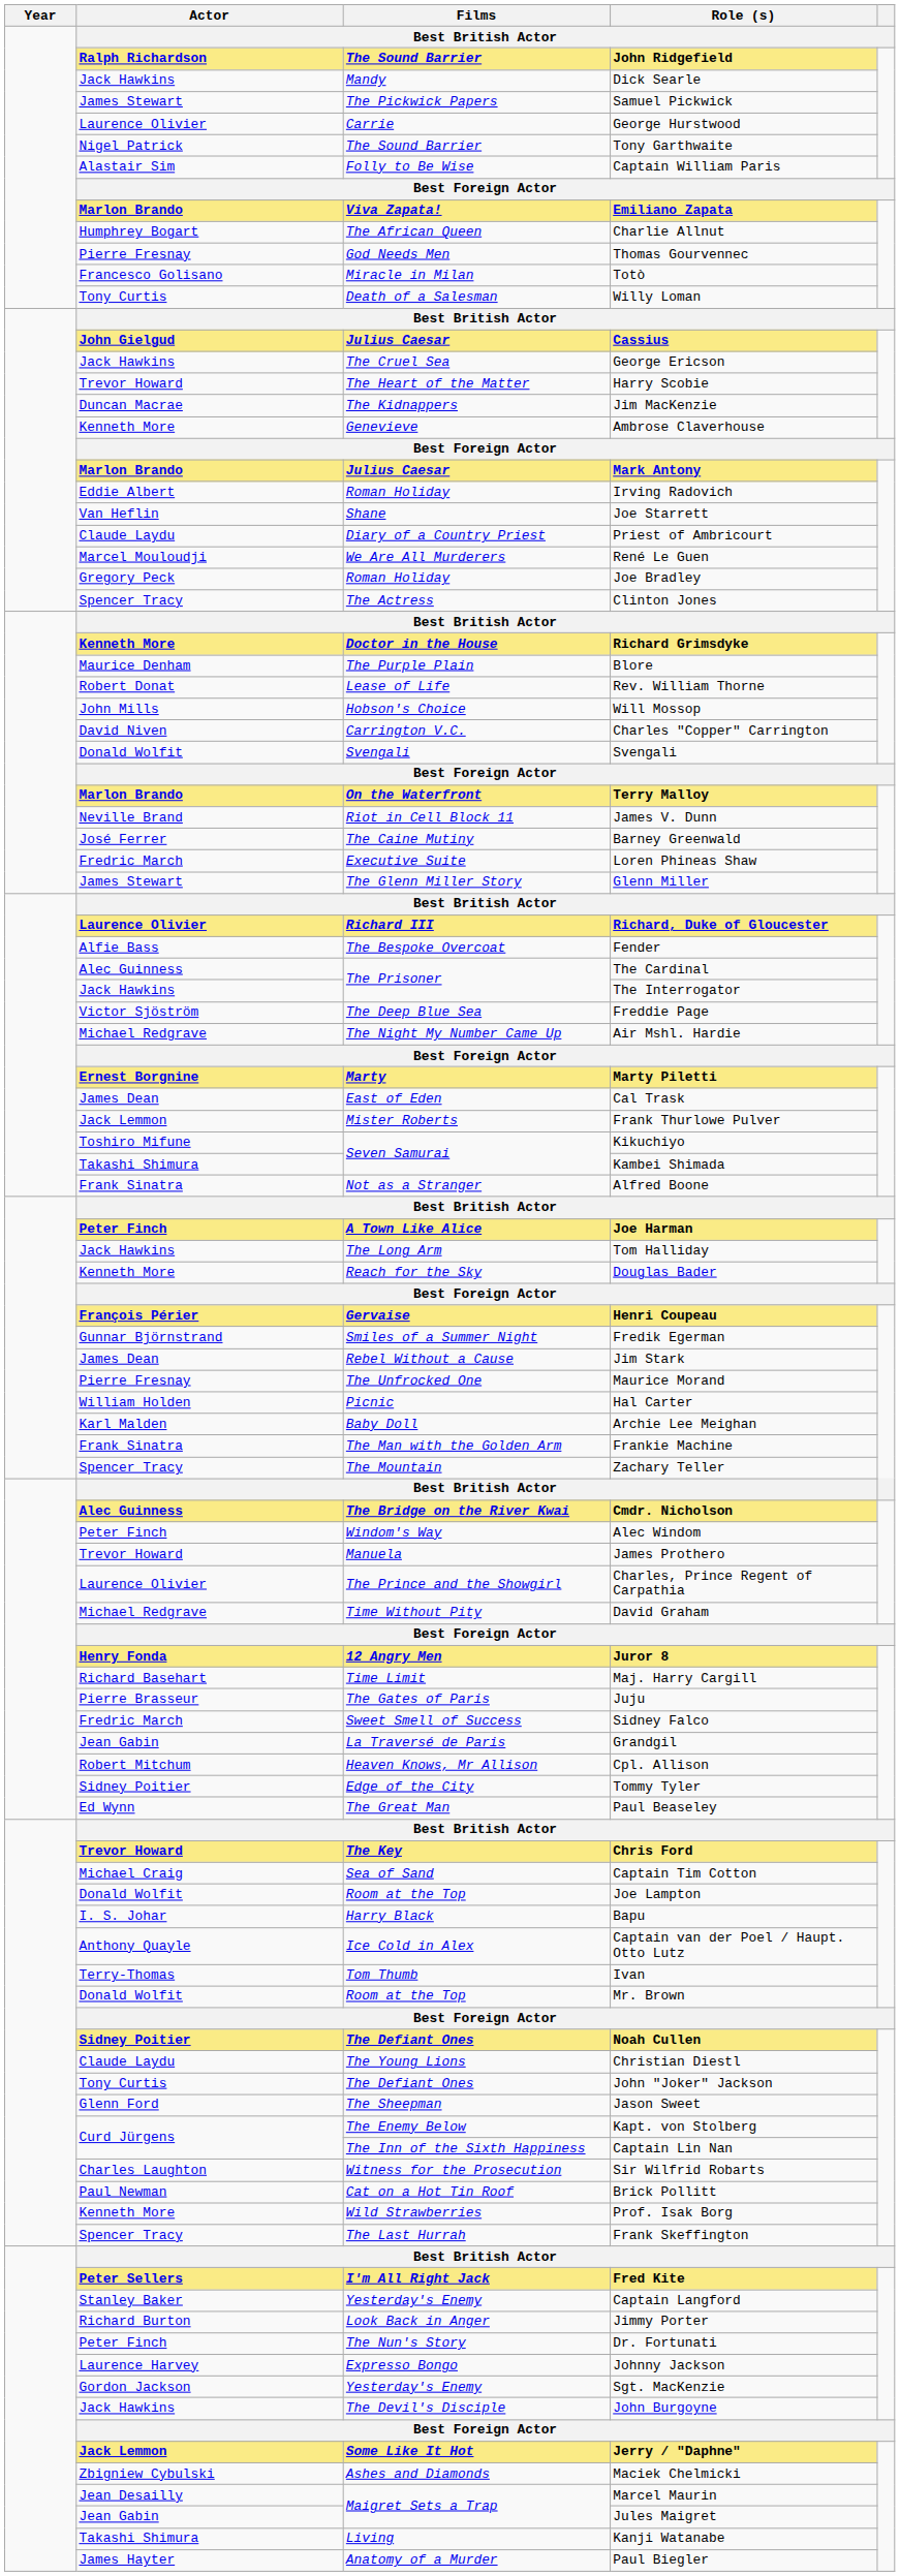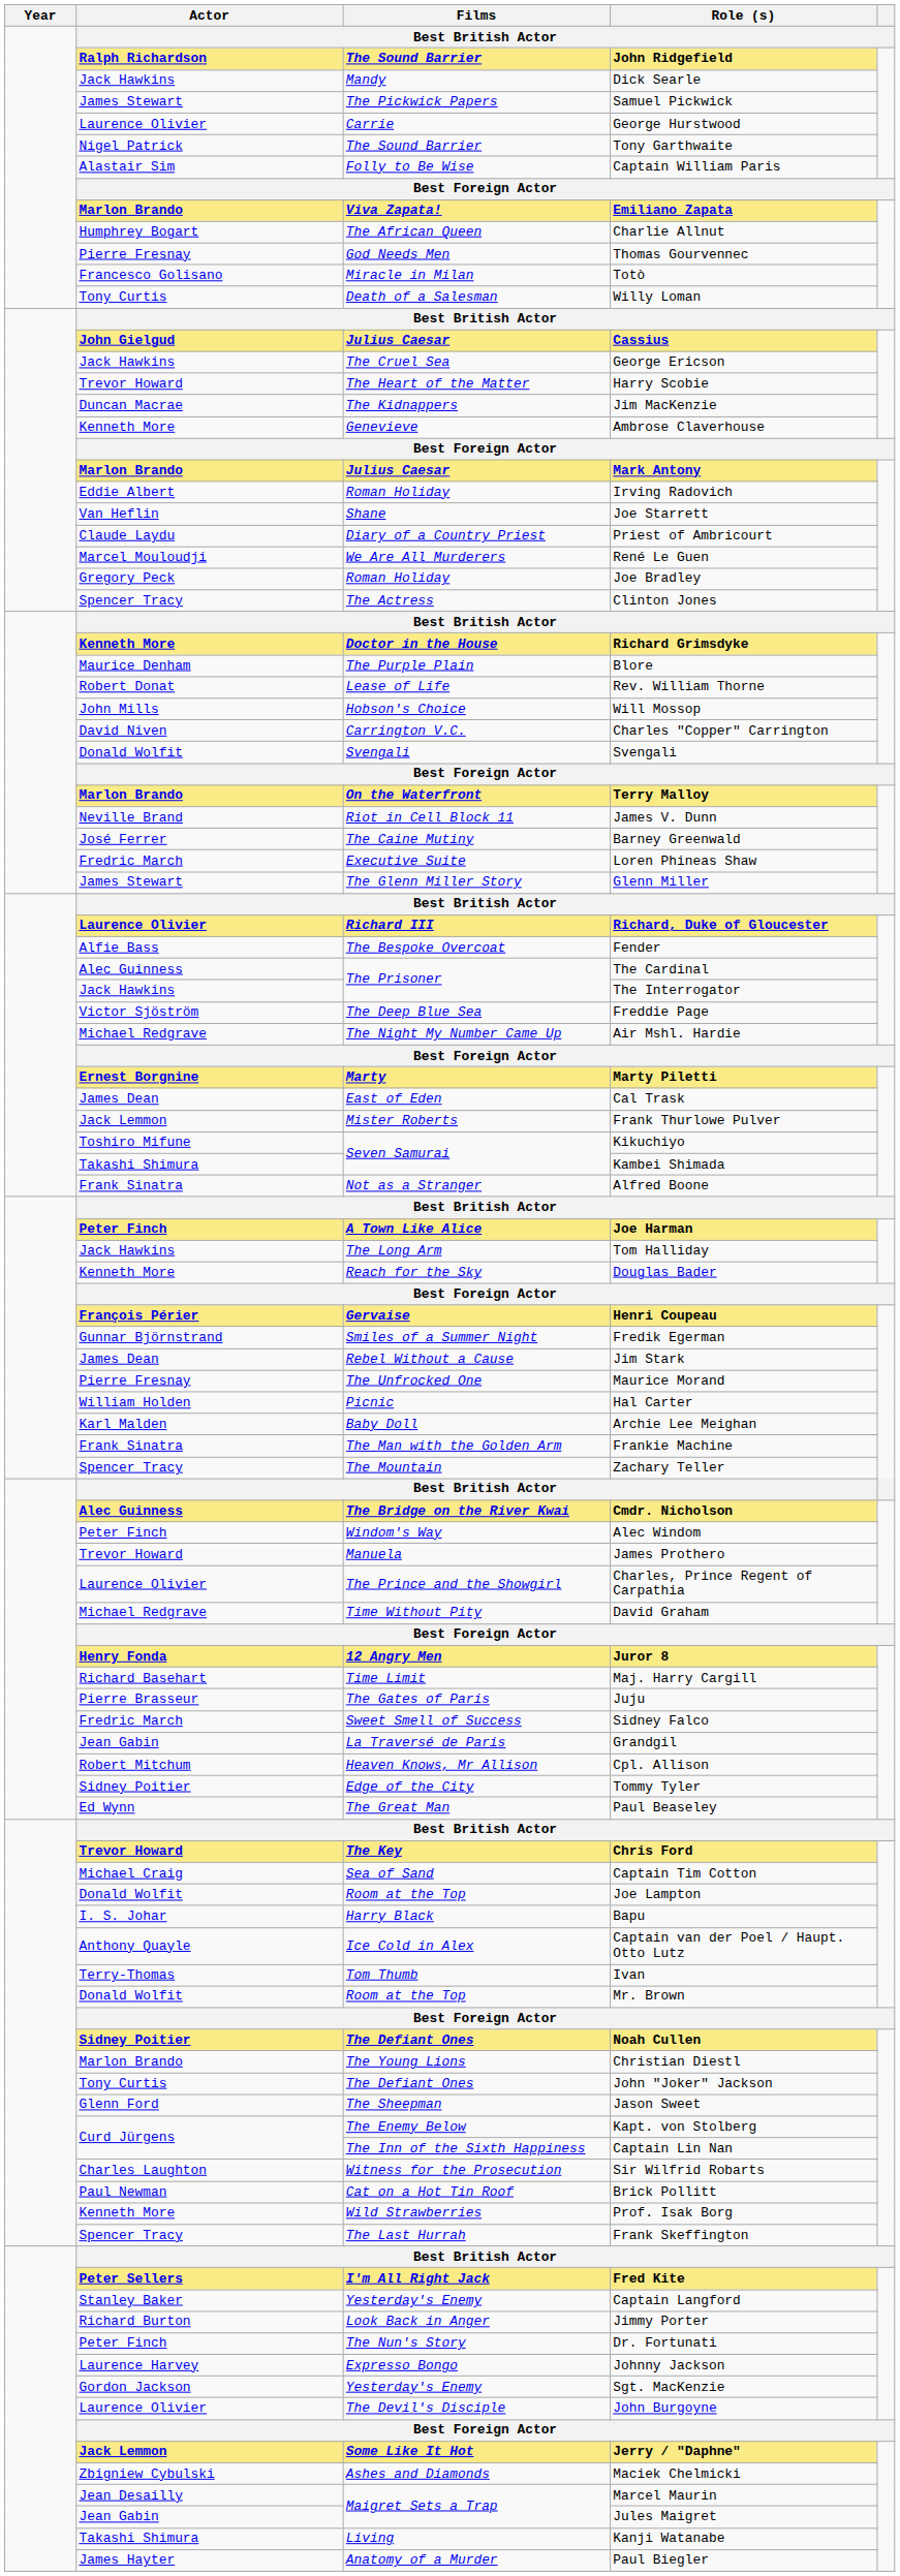Christian Diestl | Actor: Claude Laydu -> Marlon Brando
John Burgoyne | Actor: Jack Hawkins -> Laurence Olivier
